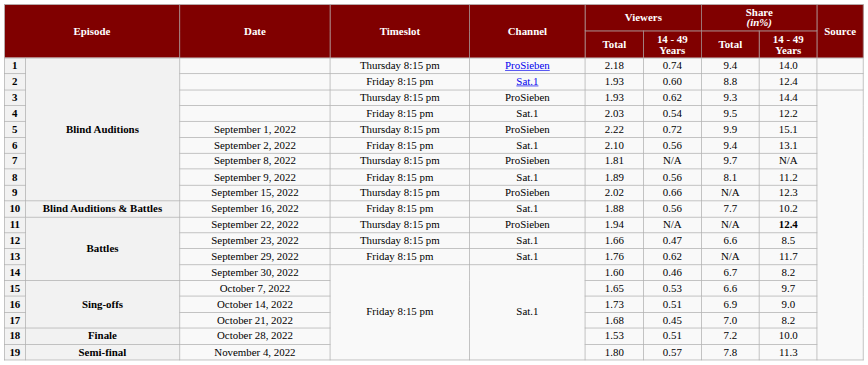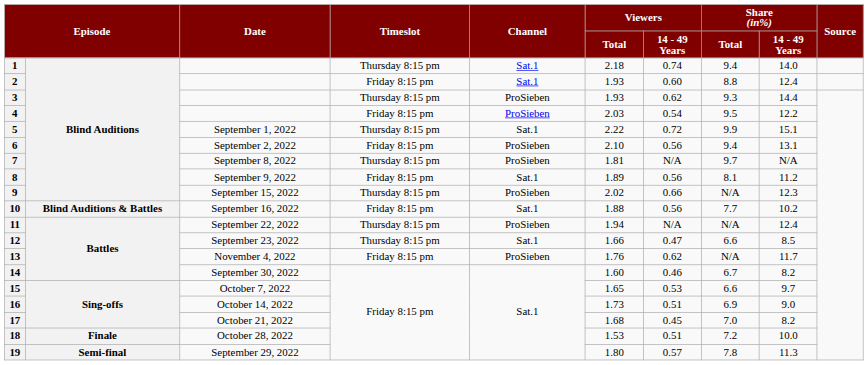1 | Channel: ProSieben -> Sat.1
4 | Channel: Sat.1 -> ProSieben
5 | Channel: ProSieben -> Sat.1
6 | Channel: Sat.1 -> ProSieben
11 | Share (in%) / 14 - 49 Years: bold -> normal
13 | Date: September 29, 2022 -> November 4, 2022
13 | Channel: Sat.1 -> ProSieben
19 | Date: November 4, 2022 -> September 29, 2022
